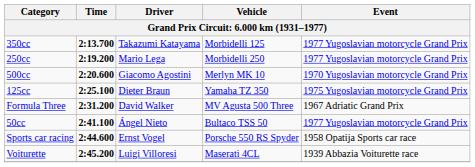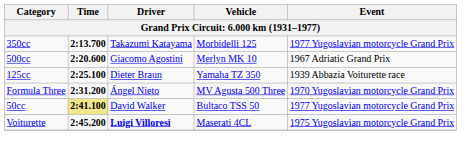- row: 250cc | 2:19.200 | Mario Lega | Morbidelli 250 | 1977 Yugoslavian motorcycle Grand Prix
500cc | Event: 1970 Yugoslavian motorcycle Grand Prix -> 1967 Adriatic Grand Prix
125cc | Event: 1975 Yugoslavian motorcycle Grand Prix -> 1939 Abbazia Voiturette race
Formula Three | Driver: David Walker -> Ángel Nieto
Formula Three | Event: 1967 Adriatic Grand Prix -> 1970 Yugoslavian motorcycle Grand Prix
50cc | Time: no background -> khaki background
50cc | Driver: Ángel Nieto -> David Walker
- row: Sports car racing | 2:44.600 | Ernst Vogel | Porsche 550 RS Spyder | 1958 Opatija Sports car race
Voiturette | Driver: normal -> bold
Voiturette | Event: 1939 Abbazia Voiturette race -> 1975 Yugoslavian motorcycle Grand Prix
